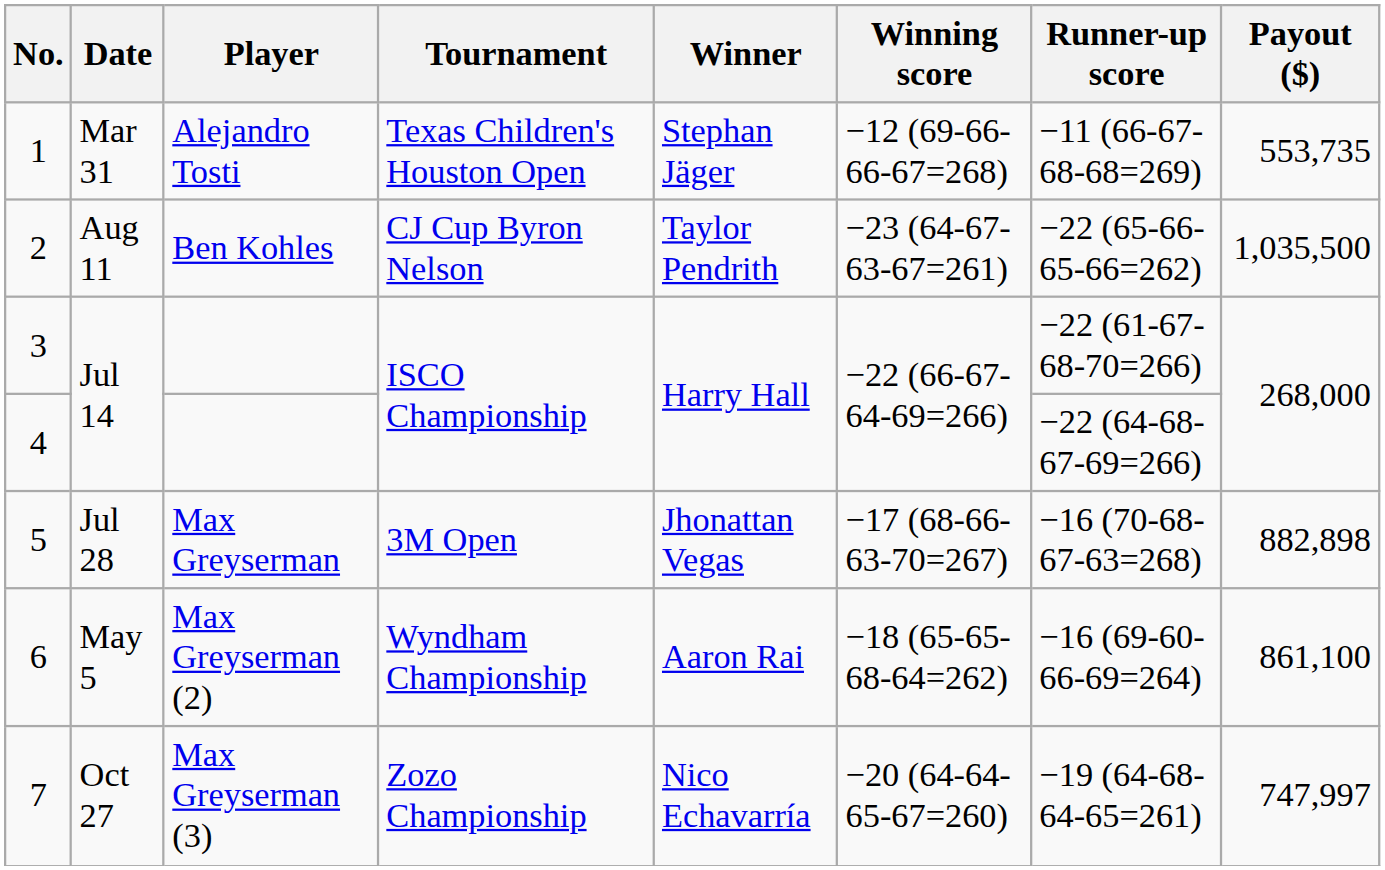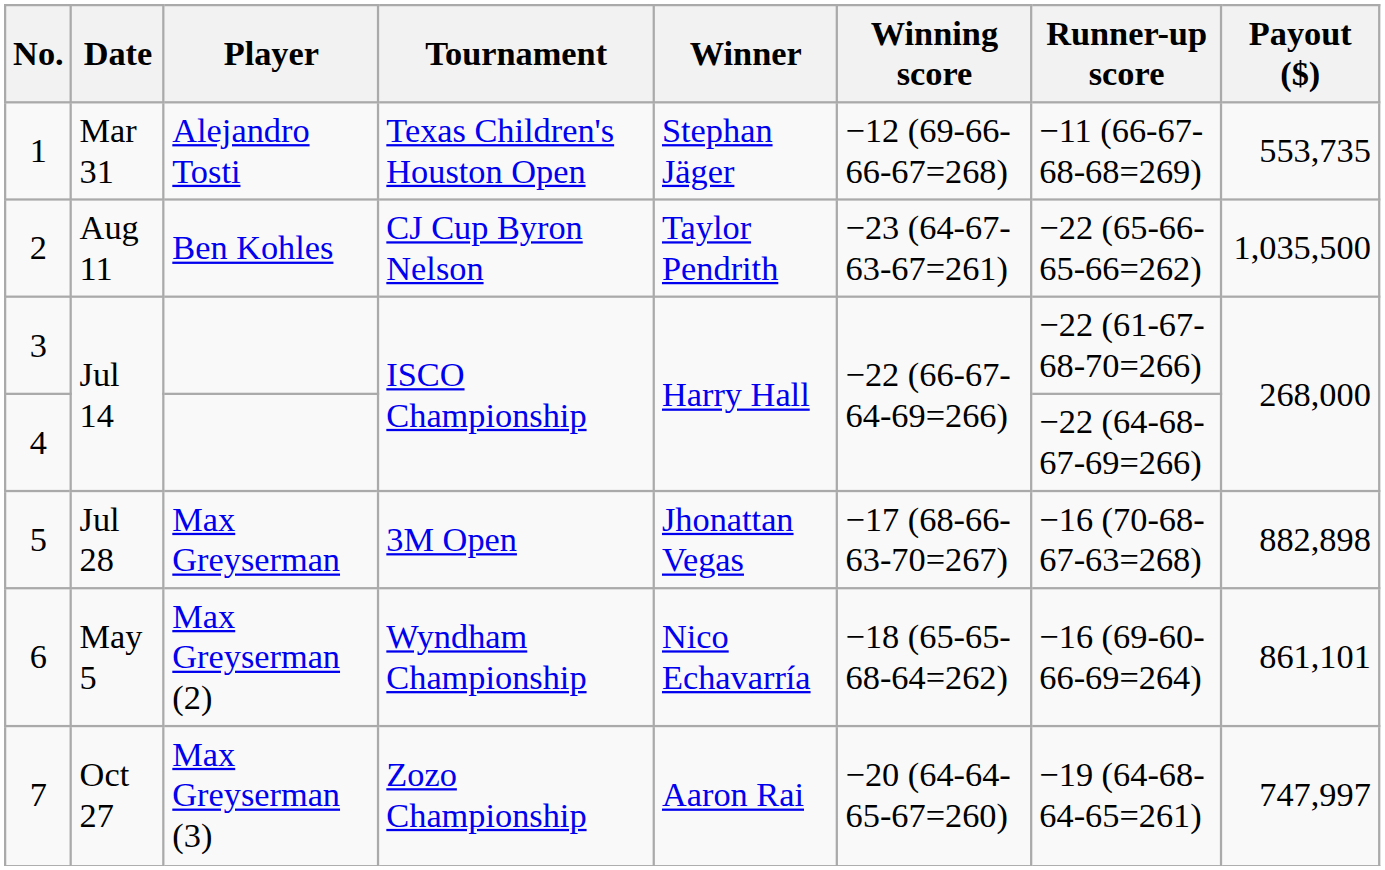6 | Winner: Aaron Rai -> Nico Echavarría
6 | Payout ($): 861,100 -> 861,101
7 | Winner: Nico Echavarría -> Aaron Rai
